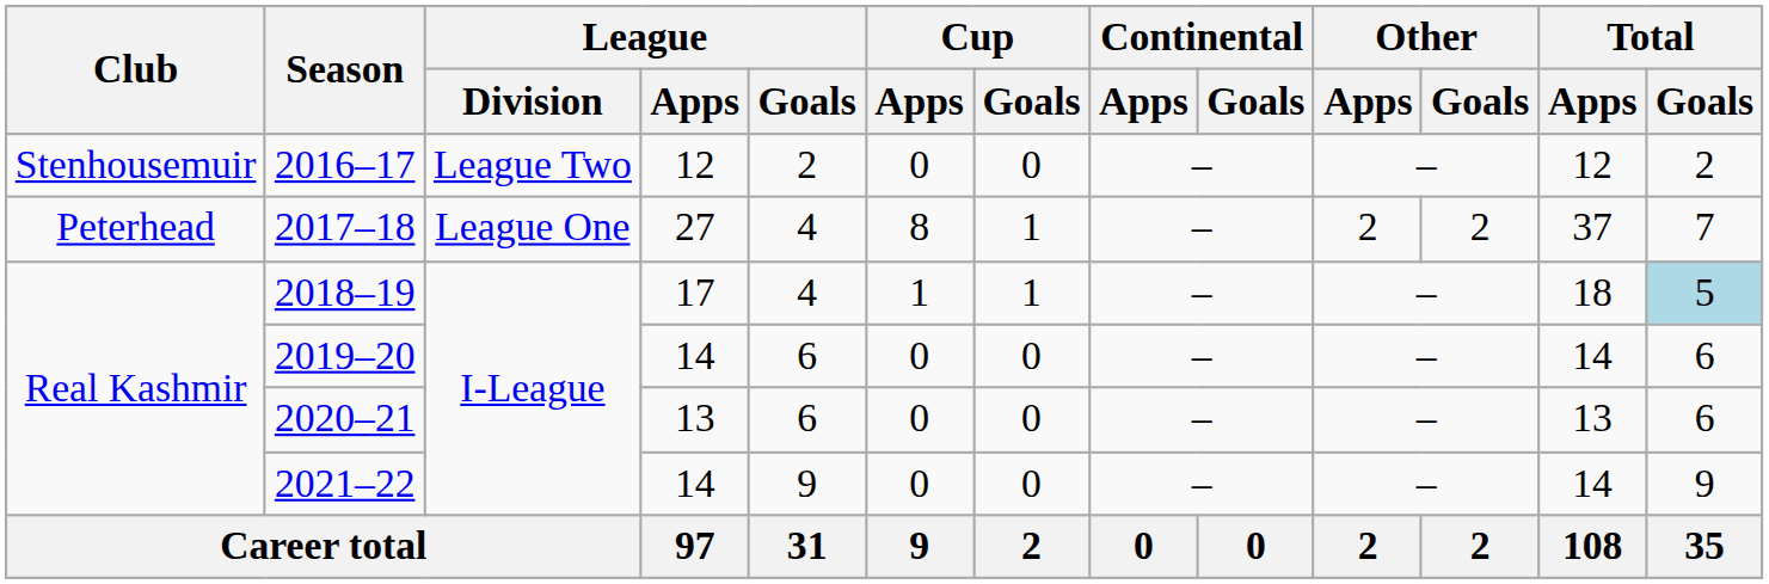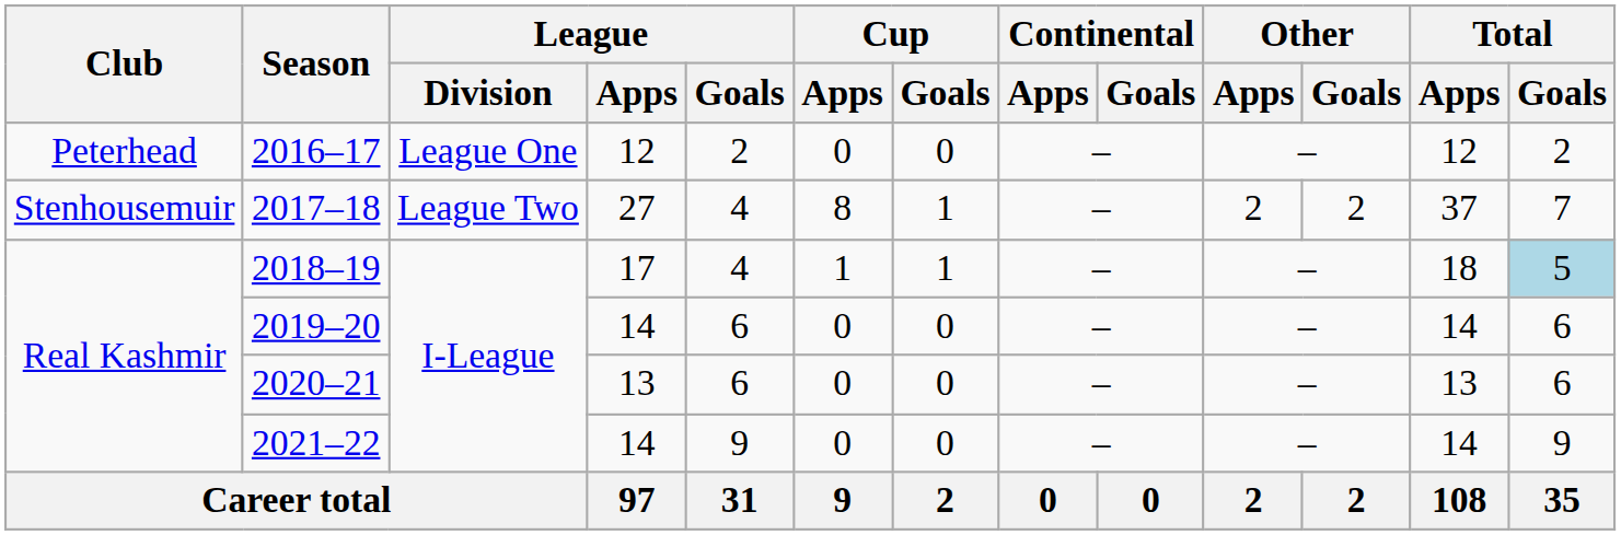2016–17 | Club: Stenhousemuir -> Peterhead
2016–17 | League / Division: League Two -> League One
2017–18 | Club: Peterhead -> Stenhousemuir
2017–18 | League / Division: League One -> League Two
